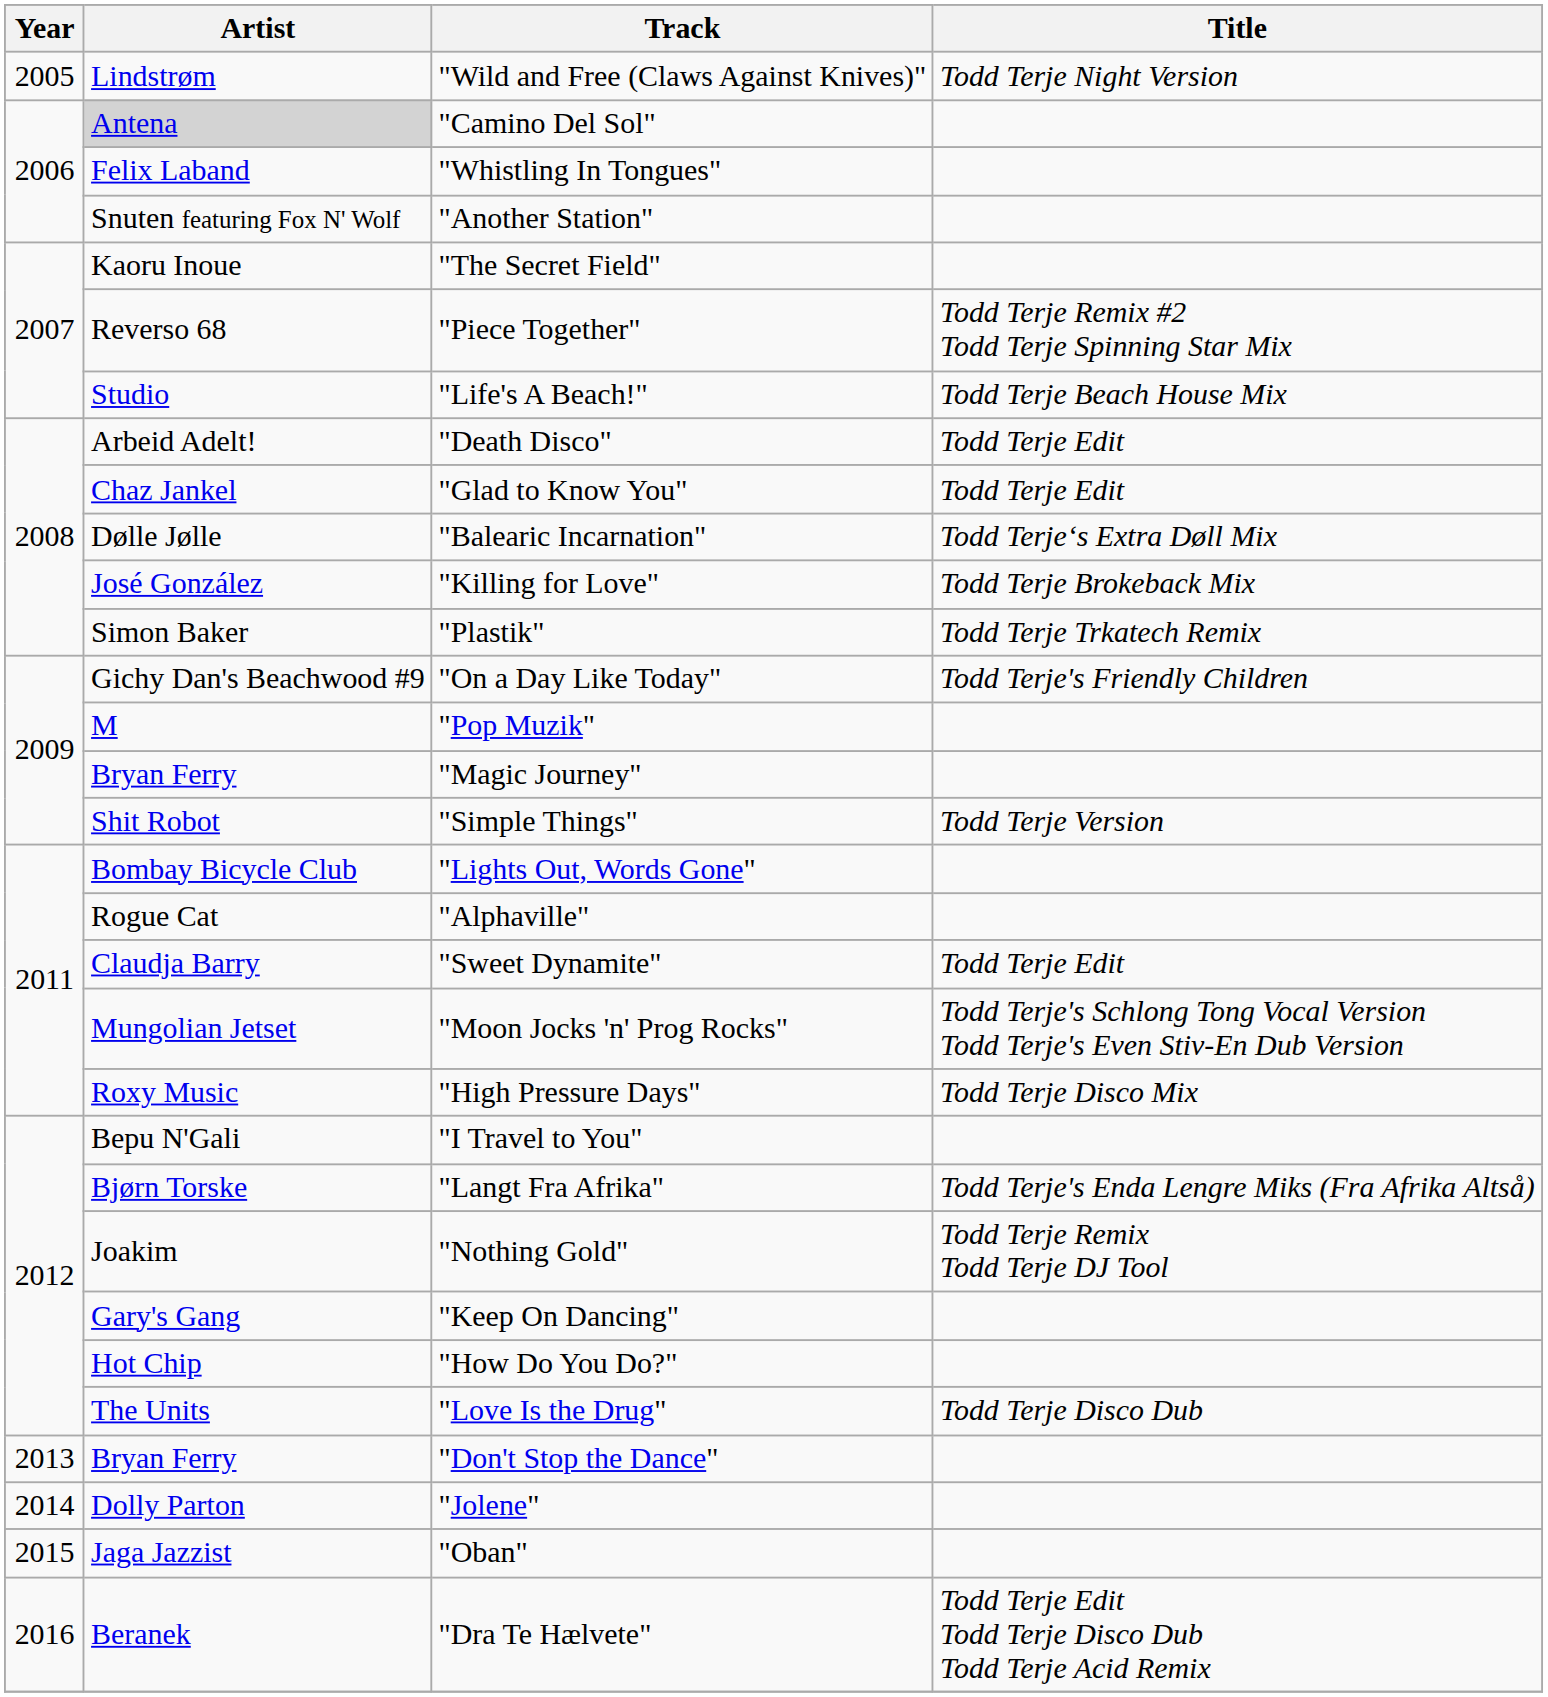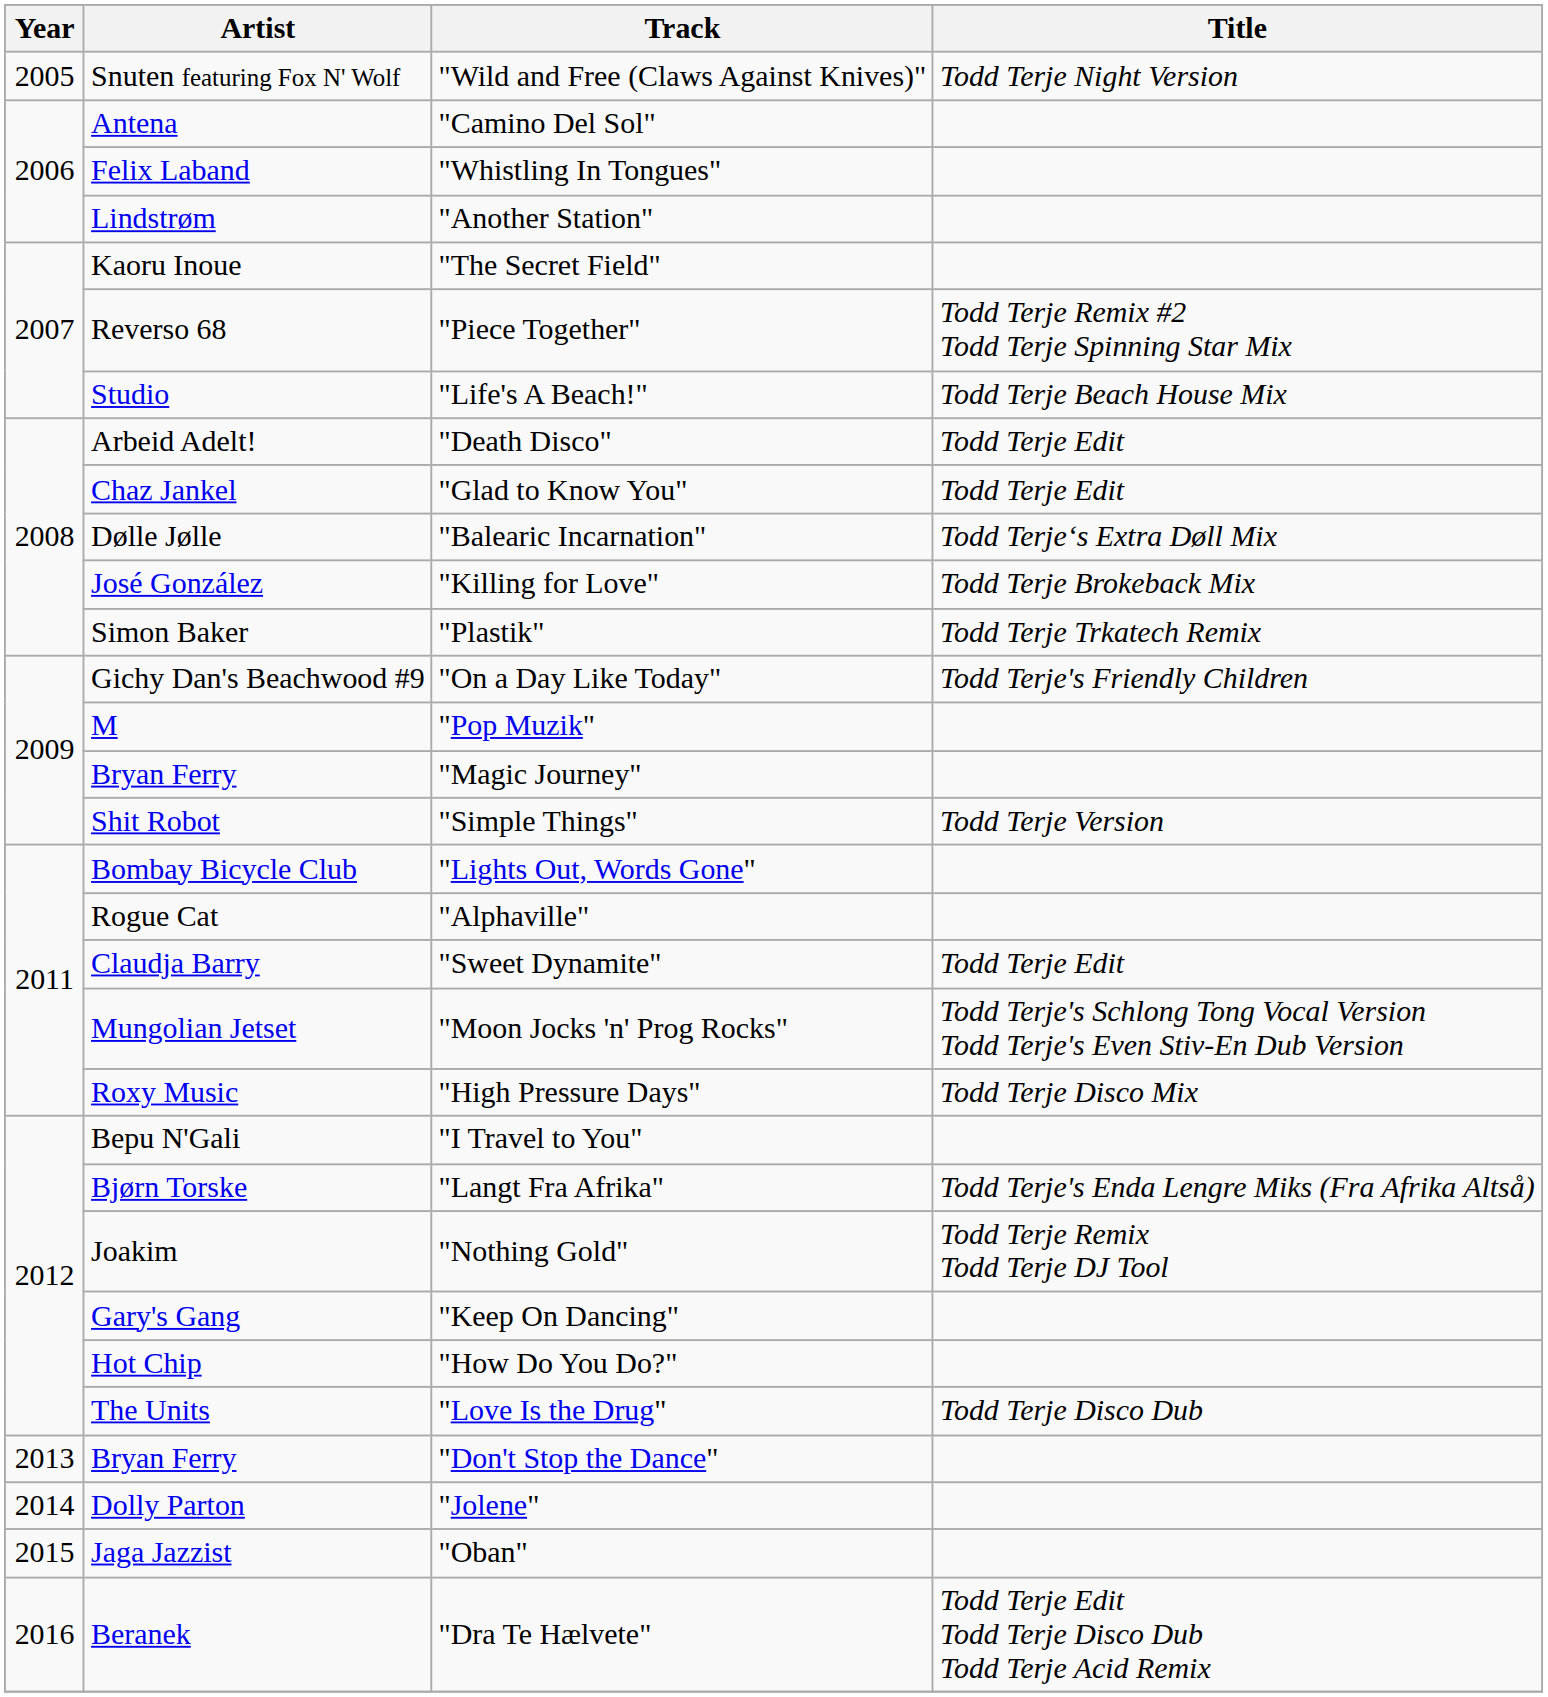"Wild and Free (Claws Against Knives)" | Artist: Lindstrøm -> Snuten featuring Fox N' Wolf
"Camino Del Sol" | Artist: lightgrey background -> no background
"Another Station" | Artist: Snuten featuring Fox N' Wolf -> Lindstrøm
